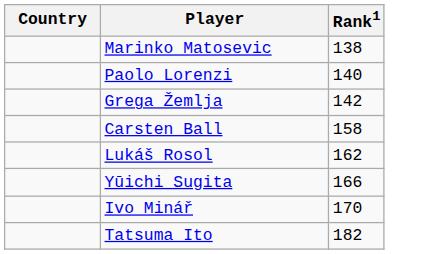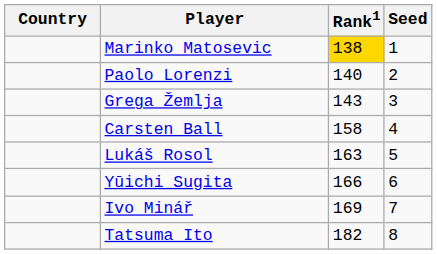+ column: Seed | 1 | 2 | 3 | 4 | 5 | 6 | 7 | 8
Marinko Matosevic | Rank1: no background -> gold background
Grega Žemlja | Rank1: 142 -> 143
Lukáš Rosol | Rank1: 162 -> 163
Ivo Minář | Rank1: 170 -> 169
